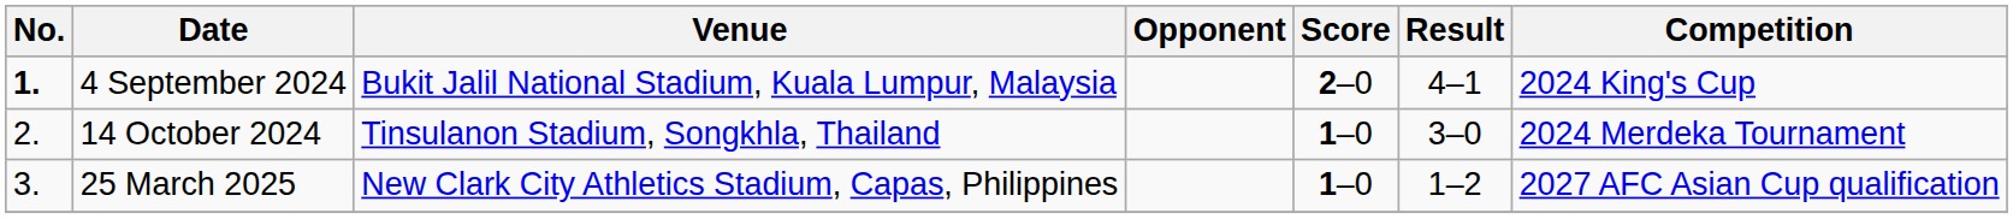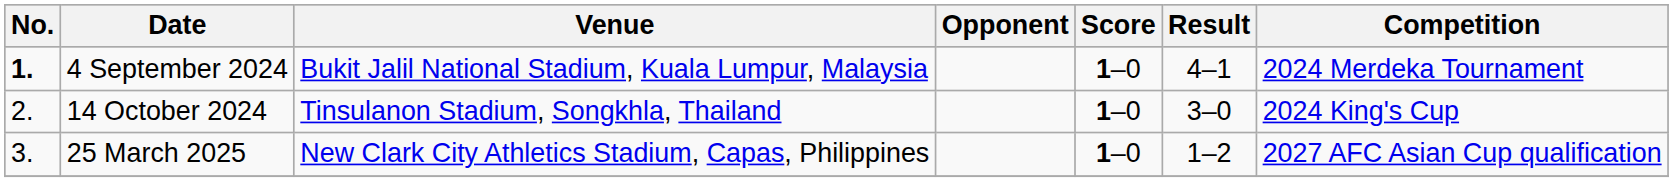4 September 2024 | Score: 2–0 -> 1–0
4 September 2024 | Competition: 2024 King's Cup -> 2024 Merdeka Tournament
14 October 2024 | Competition: 2024 Merdeka Tournament -> 2024 King's Cup
